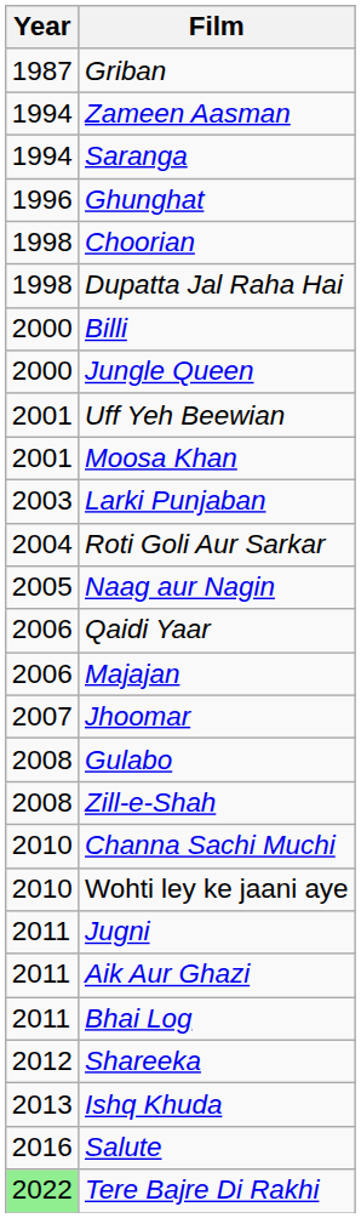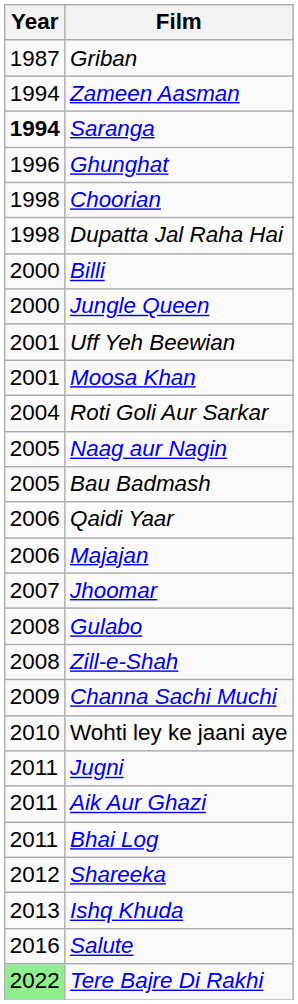Saranga | Year: normal -> bold
- row: 2003 | Larki Punjaban
+ row: 2005 | Bau Badmash
Channa Sachi Muchi | Year: 2010 -> 2009
